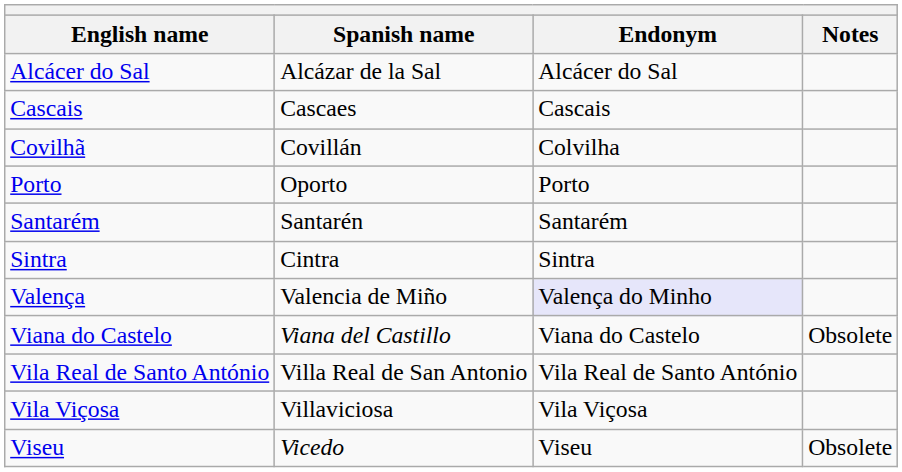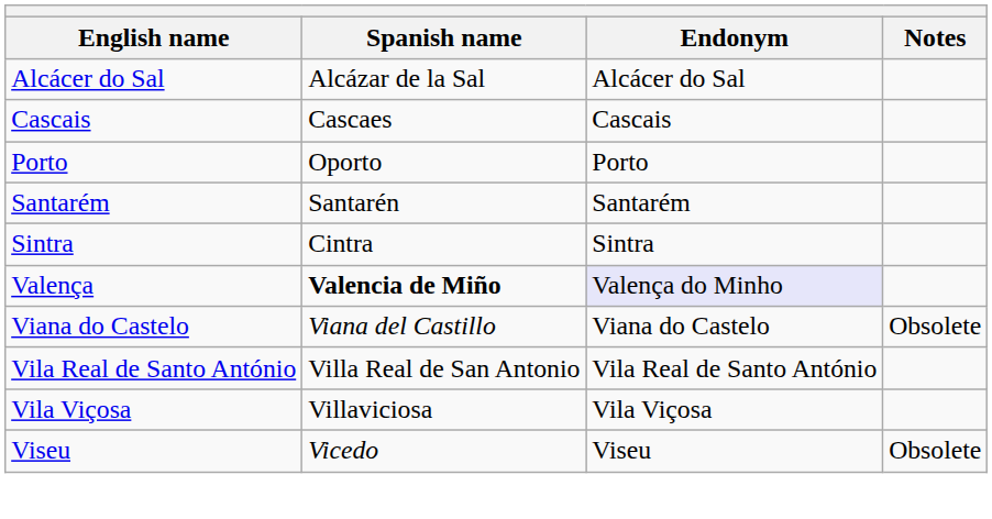- row: Covilhã | Covillán | Colvilha
Valença | Spanish name: normal -> bold
